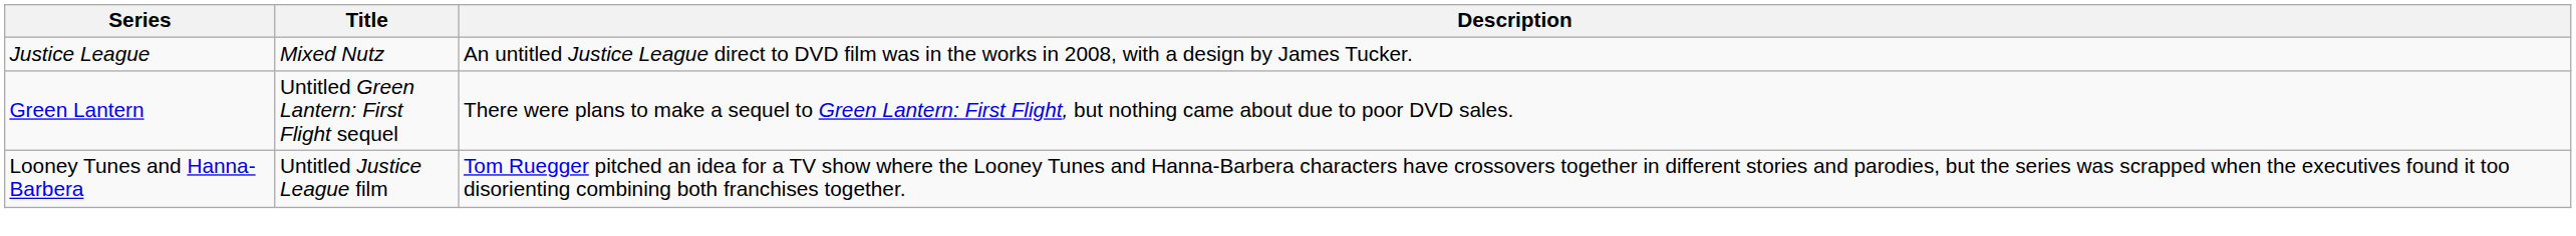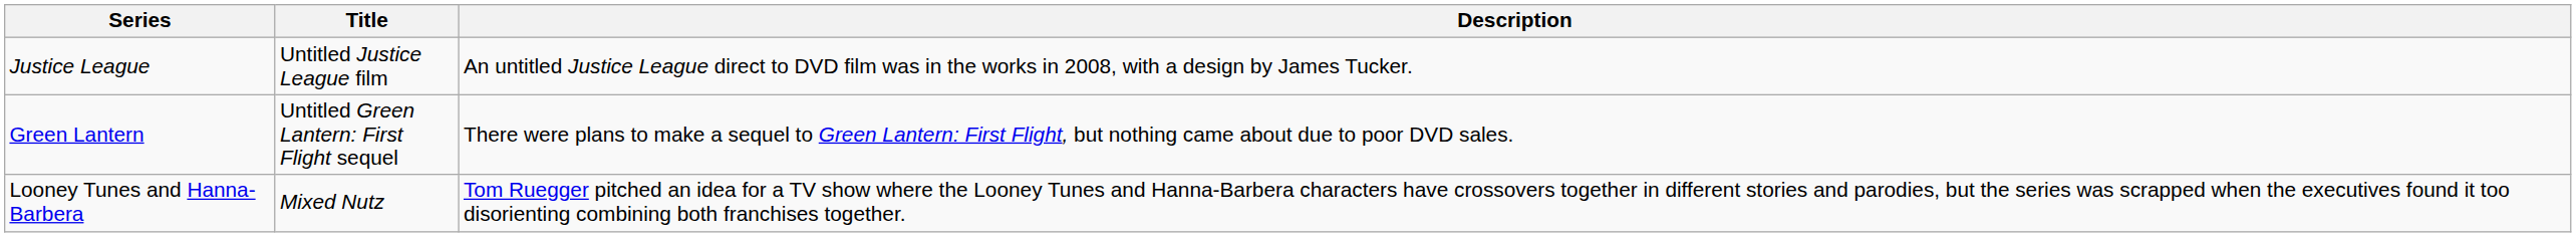Justice League | Title: Mixed Nutz -> Untitled Justice League film
Looney Tunes and Hanna-Barbera | Title: Untitled Justice League film -> Mixed Nutz
